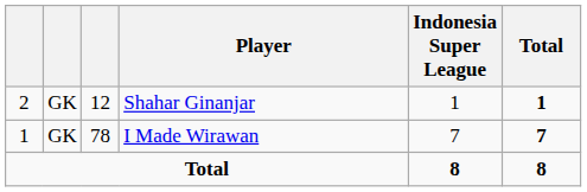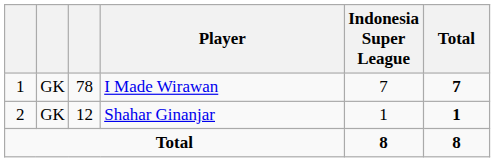rows swapped: I Made Wirawan <-> Shahar Ginanjar
